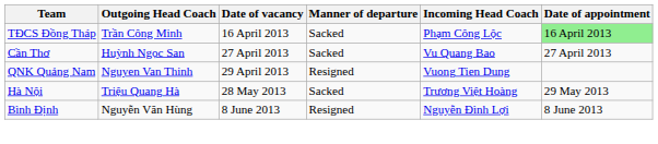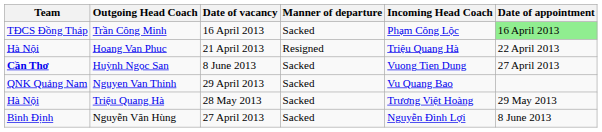+ row: Hà Nội | Hoang Van Phuc | 21 April 2013 | Resigned | Triệu Quang Hà | 22 April 2013
Huỳnh Ngọc San | Team: normal -> bold
Huỳnh Ngọc San | Date of vacancy: 27 April 2013 -> 8 June 2013
Huỳnh Ngọc San | Incoming Head Coach: Vu Quang Bao -> Vuong Tien Dung
Nguyen Van Thinh | Manner of departure: Resigned -> Sacked
Nguyen Van Thinh | Incoming Head Coach: Vuong Tien Dung -> Vu Quang Bao
Nguyễn Văn Hùng | Date of vacancy: 8 June 2013 -> 27 April 2013
Nguyễn Văn Hùng | Manner of departure: Resigned -> Sacked
